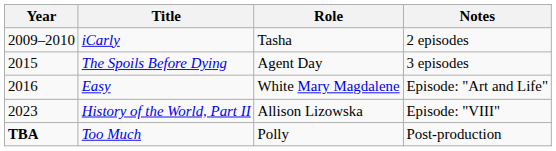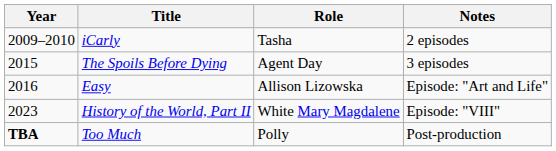Easy | Role: White Mary Magdalene -> Allison Lizowska
History of the World, Part II | Role: Allison Lizowska -> White Mary Magdalene
